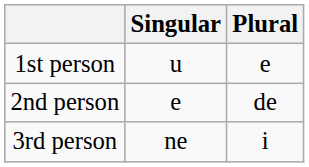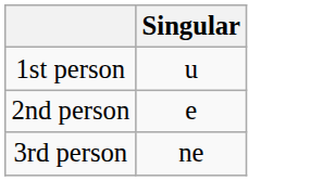- column: Plural | e | de | i
